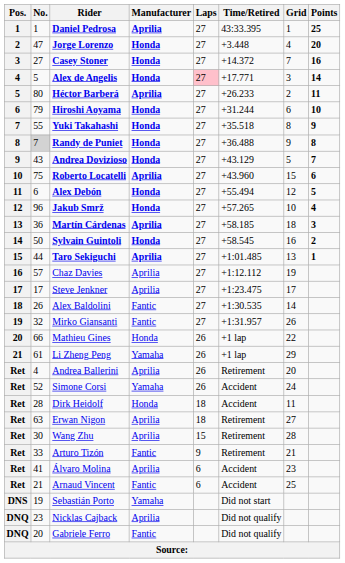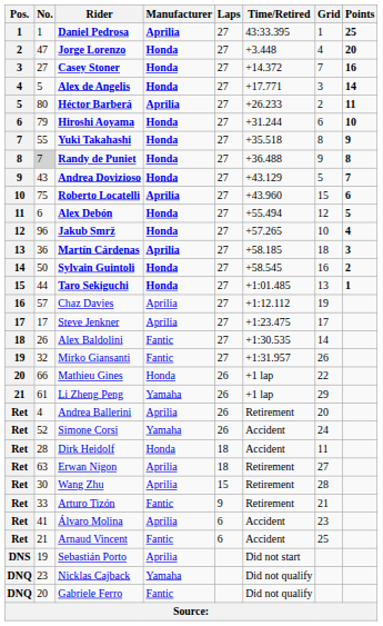Alex de Angelis | Laps: pink background -> no background
Taro Sekiguchi | Manufacturer: Aprilia -> Honda
Sebastián Porto | Manufacturer: Yamaha -> Aprilia
Nicklas Cajback | Manufacturer: Aprilia -> Yamaha
